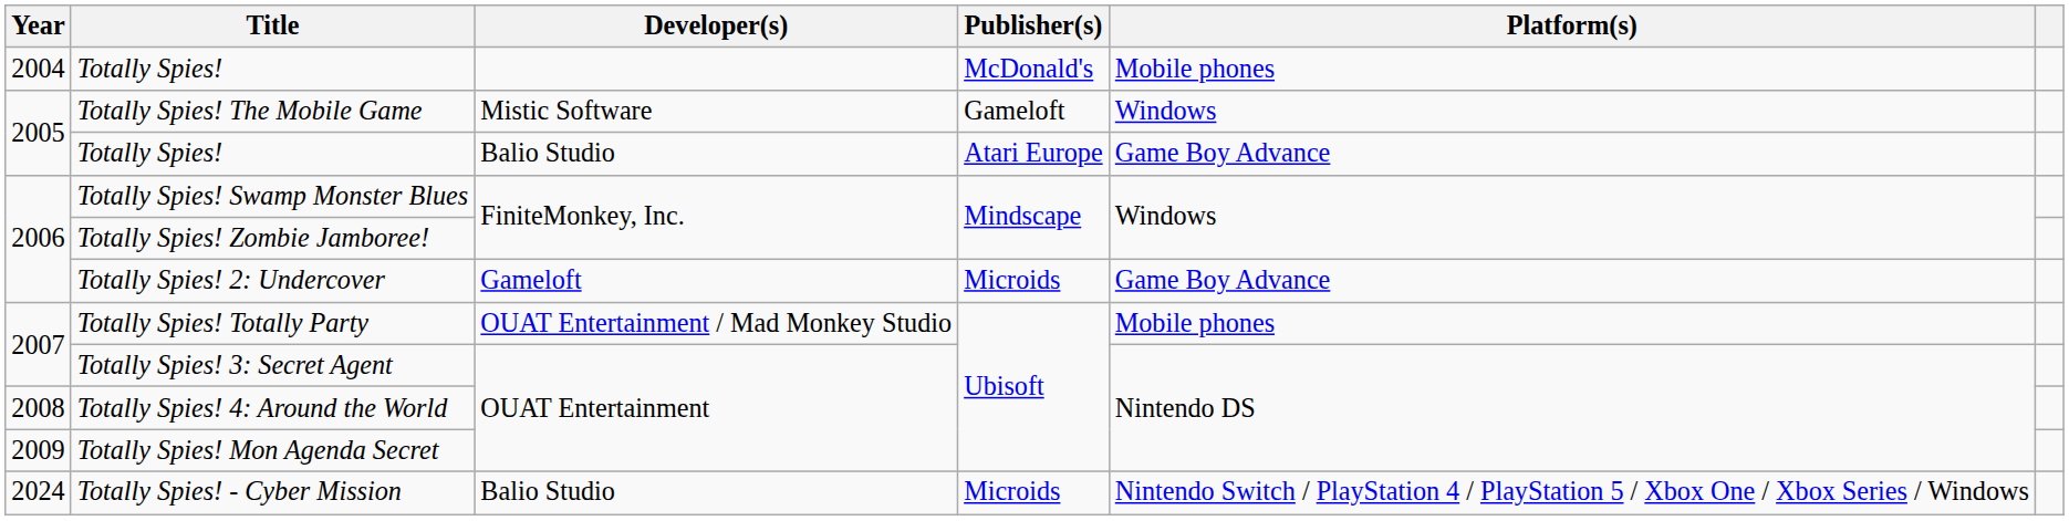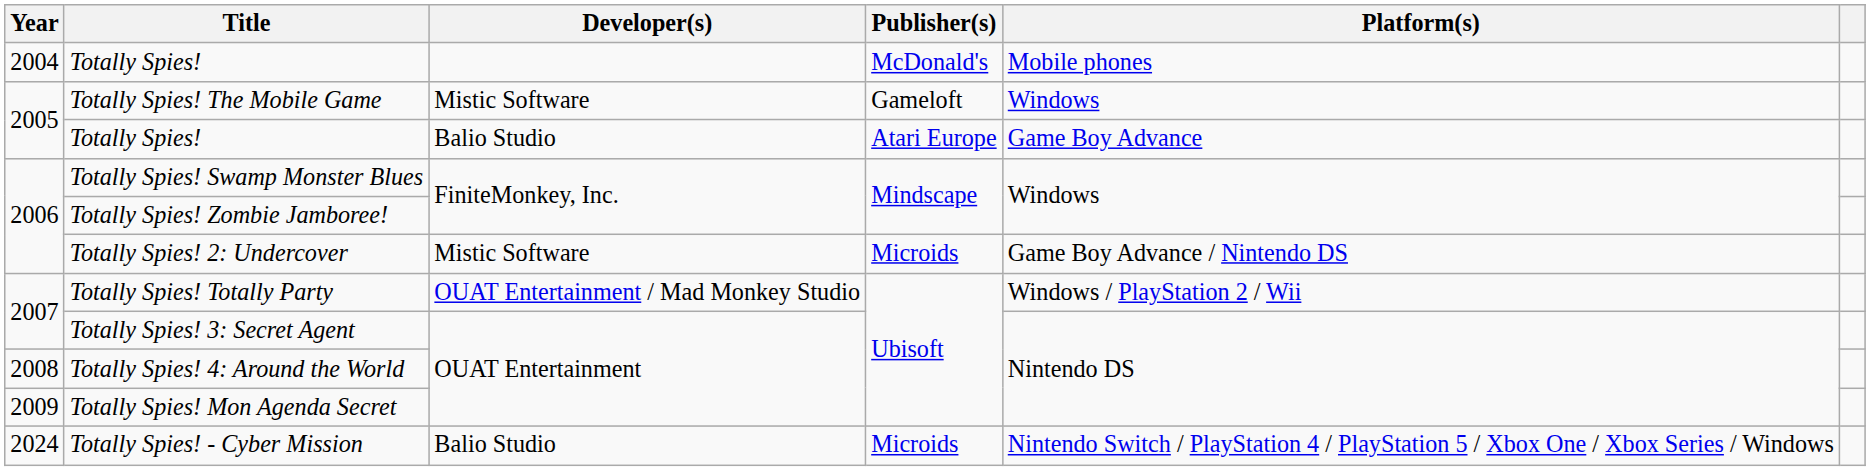Totally Spies! 2: Undercover | Developer(s): Gameloft -> Mistic Software
Totally Spies! 2: Undercover | Platform(s): Game Boy Advance -> Game Boy Advance / Nintendo DS
Totally Spies! Totally Party | Platform(s): Mobile phones -> Windows / PlayStation 2 / Wii
